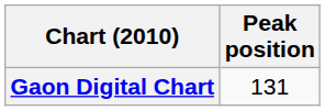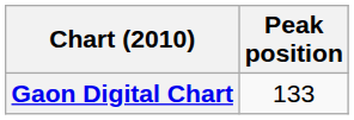Gaon Digital Chart | Peak position: 131 -> 133
